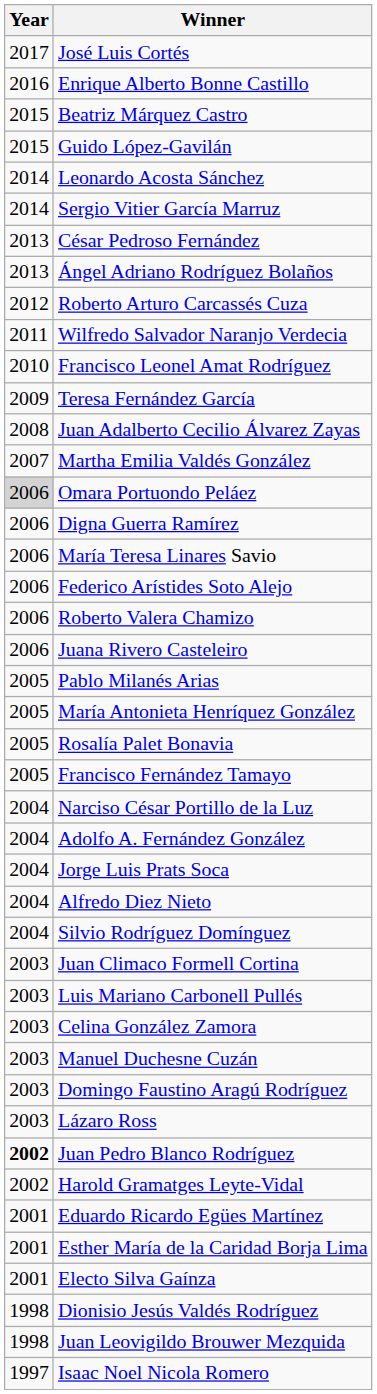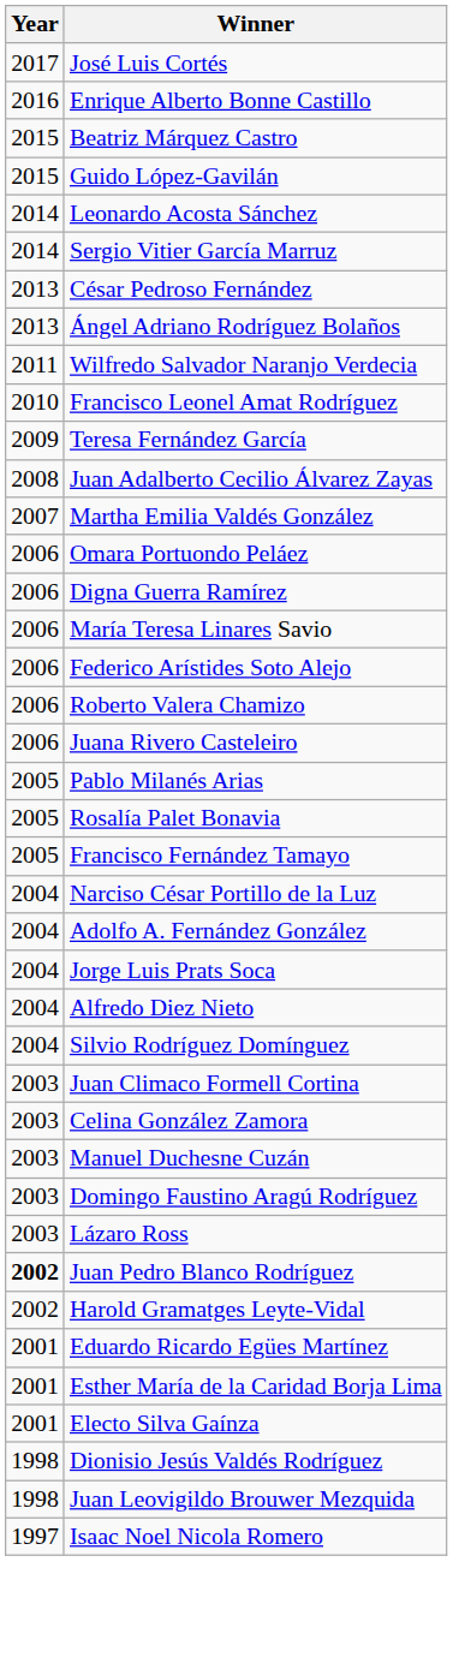- row: 2012 | Roberto Arturo Carcassés Cuza
Omara Portuondo Peláez | Year: lightgrey background -> no background
- row: 2005 | María Antonieta Henríquez González
- row: 2003 | Luis Mariano Carbonell Pullés
